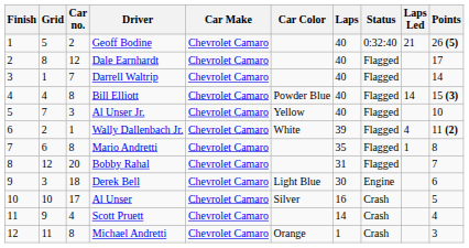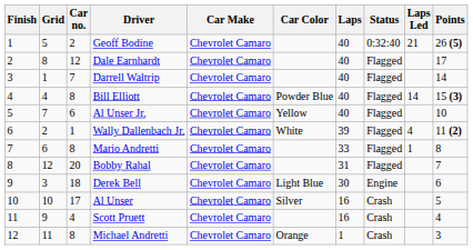Al Unser Jr. | Car no.: 3 -> 6
Mario Andretti | Laps: 35 -> 33
Scott Pruett | Laps: 14 -> 16
